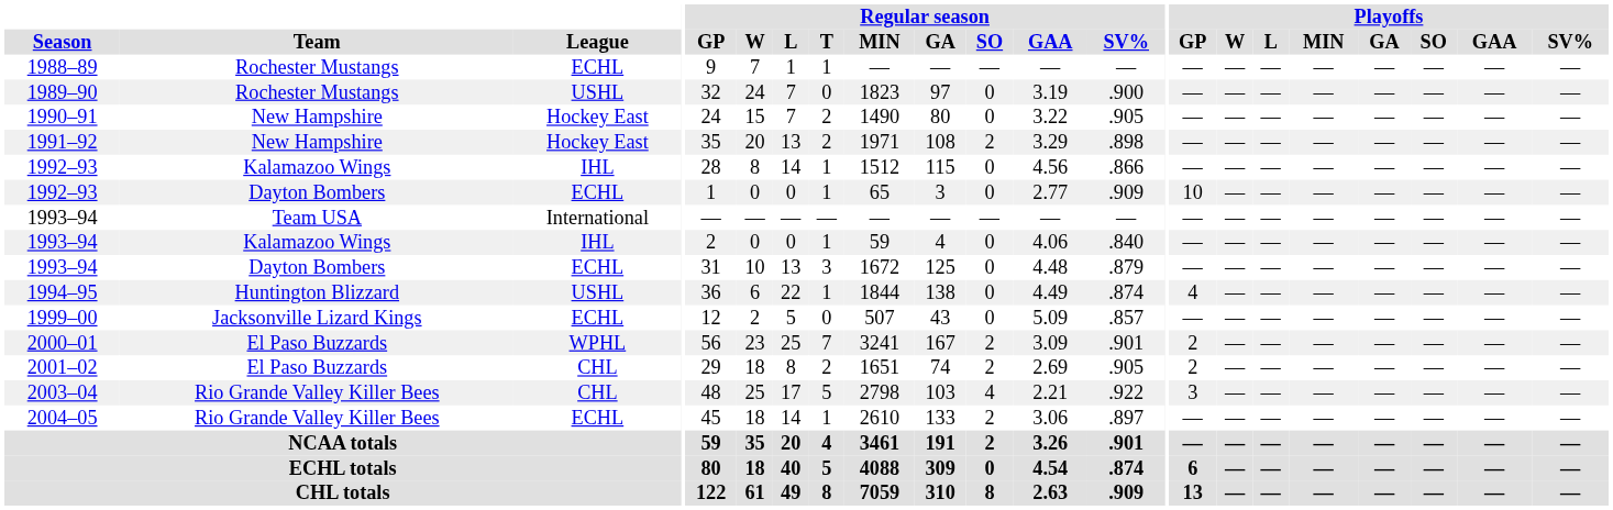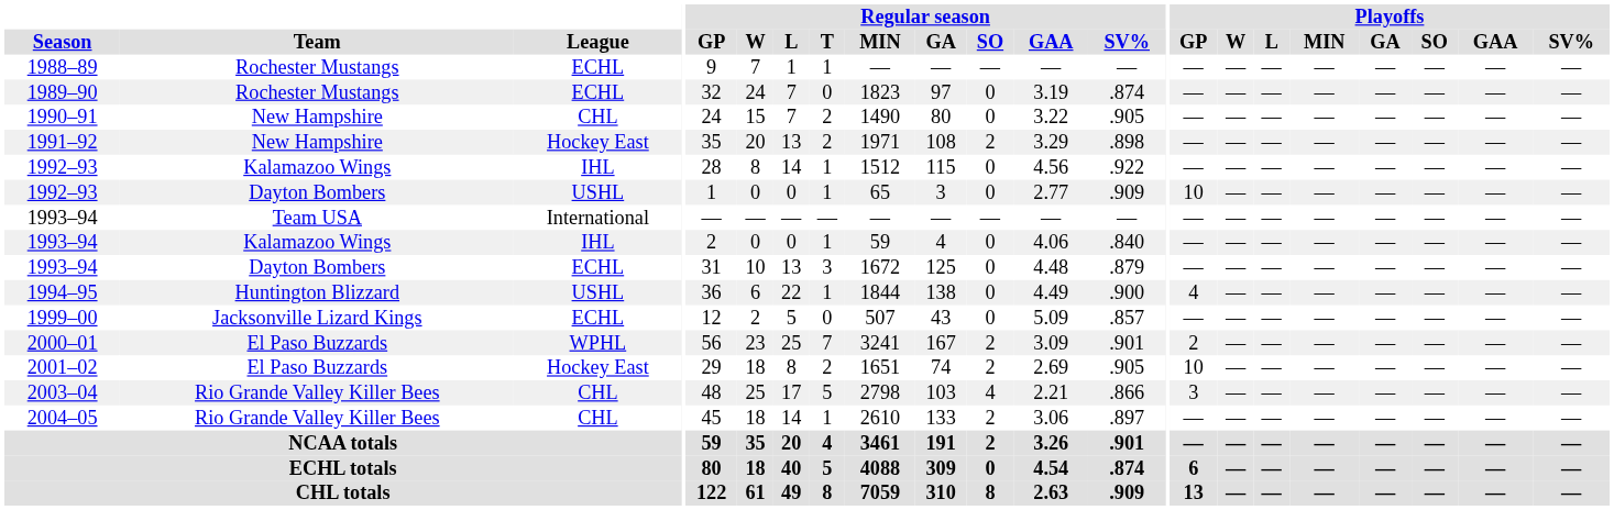1989–90 | League: USHL -> ECHL
1989–90 | Regular season / SV%: .900 -> .874
1990–91 | League: Hockey East -> CHL
1992–93 / Kalamazoo Wings | Regular season / SV%: .866 -> .922
1992–93 / Dayton Bombers | League: ECHL -> USHL
1994–95 | Regular season / SV%: .874 -> .900
2001–02 | League: CHL -> Hockey East
2001–02 | Playoffs / GP: 2 -> 10
2003–04 | Regular season / SV%: .922 -> .866
2004–05 | League: ECHL -> CHL
